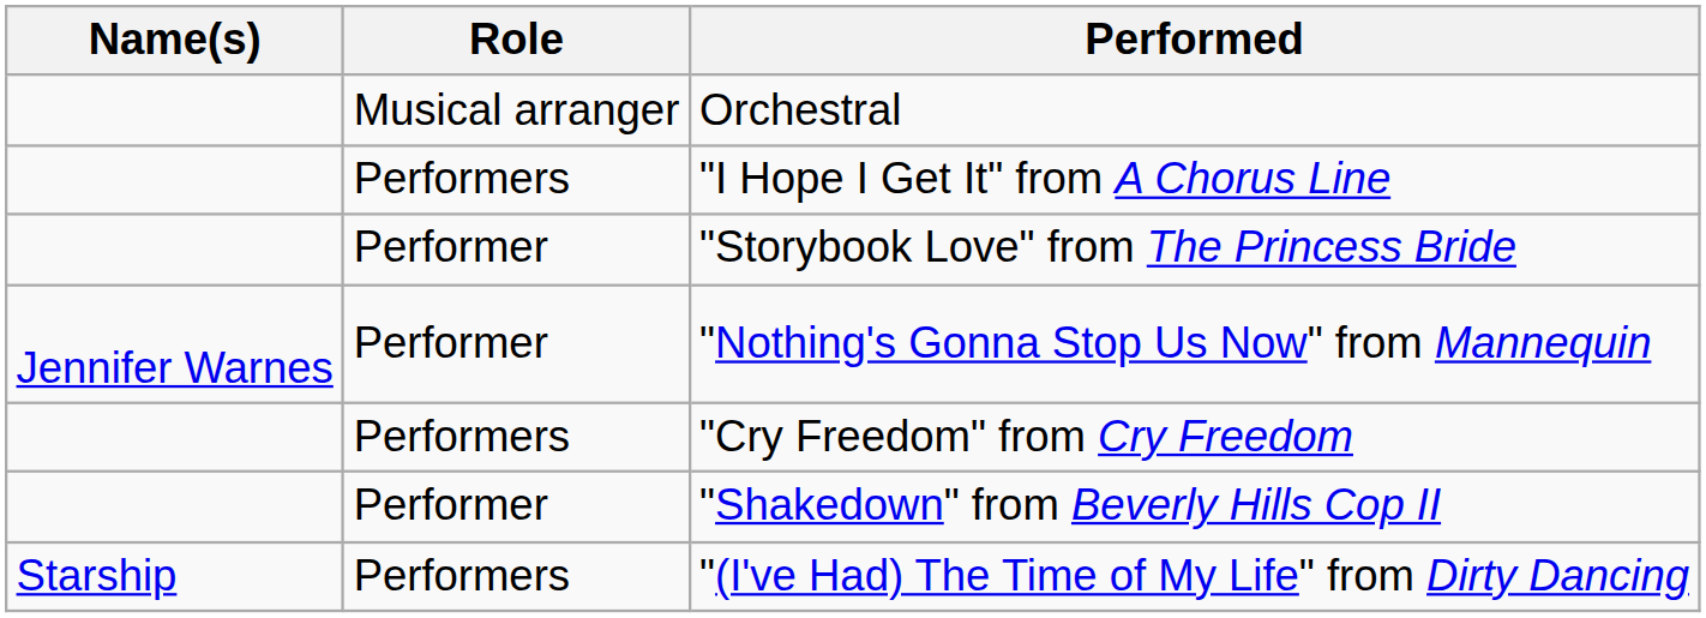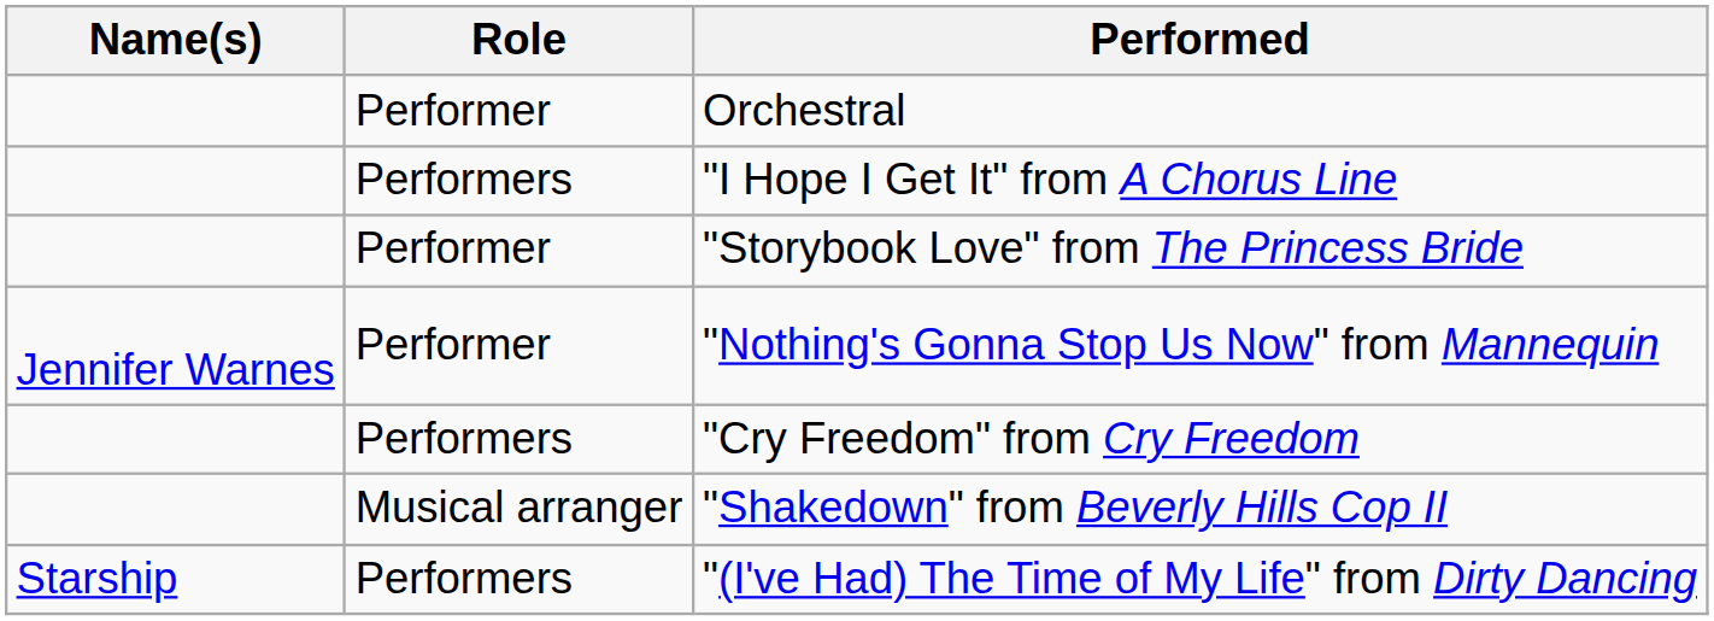Orchestral | Role: Musical arranger -> Performer
"Shakedown" from Beverly Hills Cop II | Role: Performer -> Musical arranger
